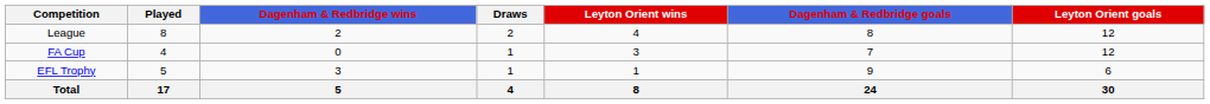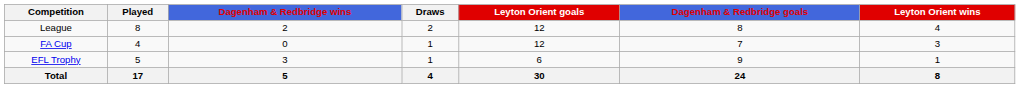columns swapped: Leyton Orient wins <-> Leyton Orient goals
